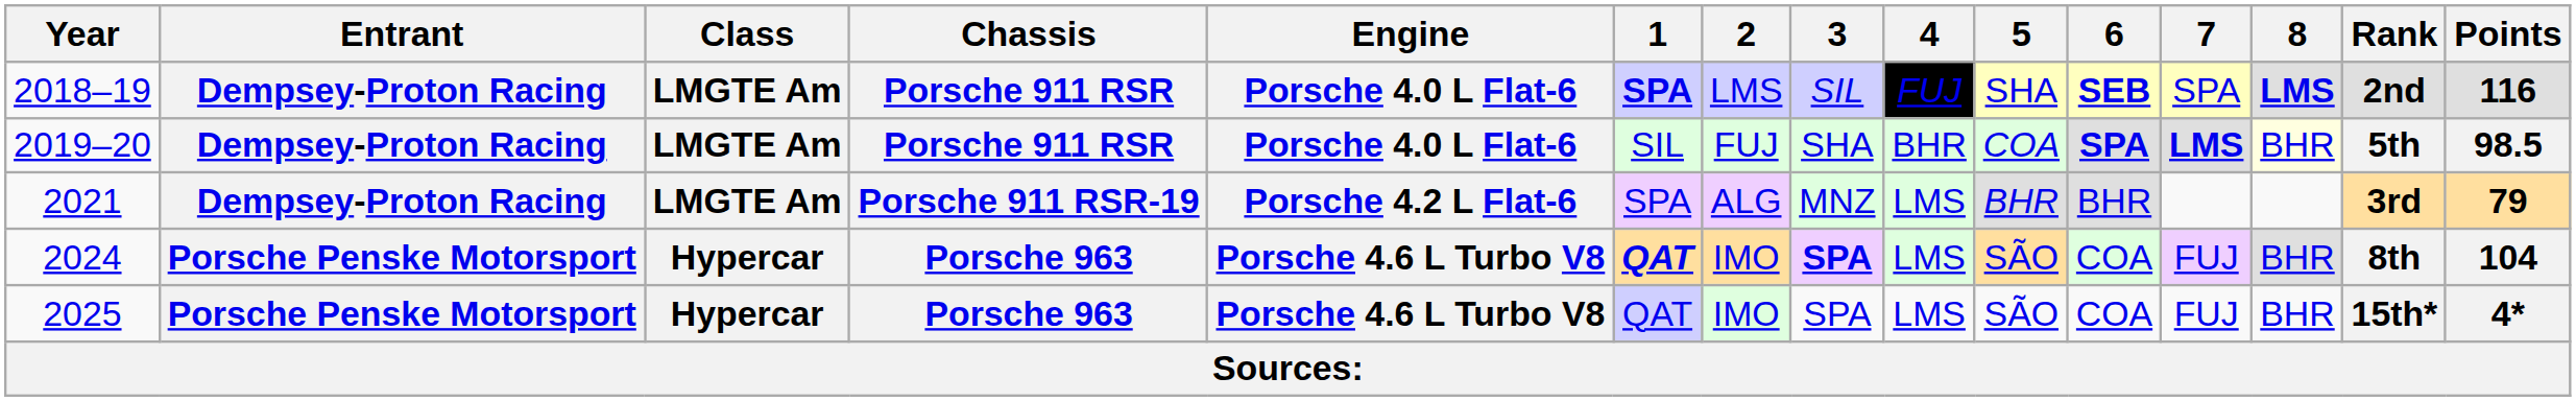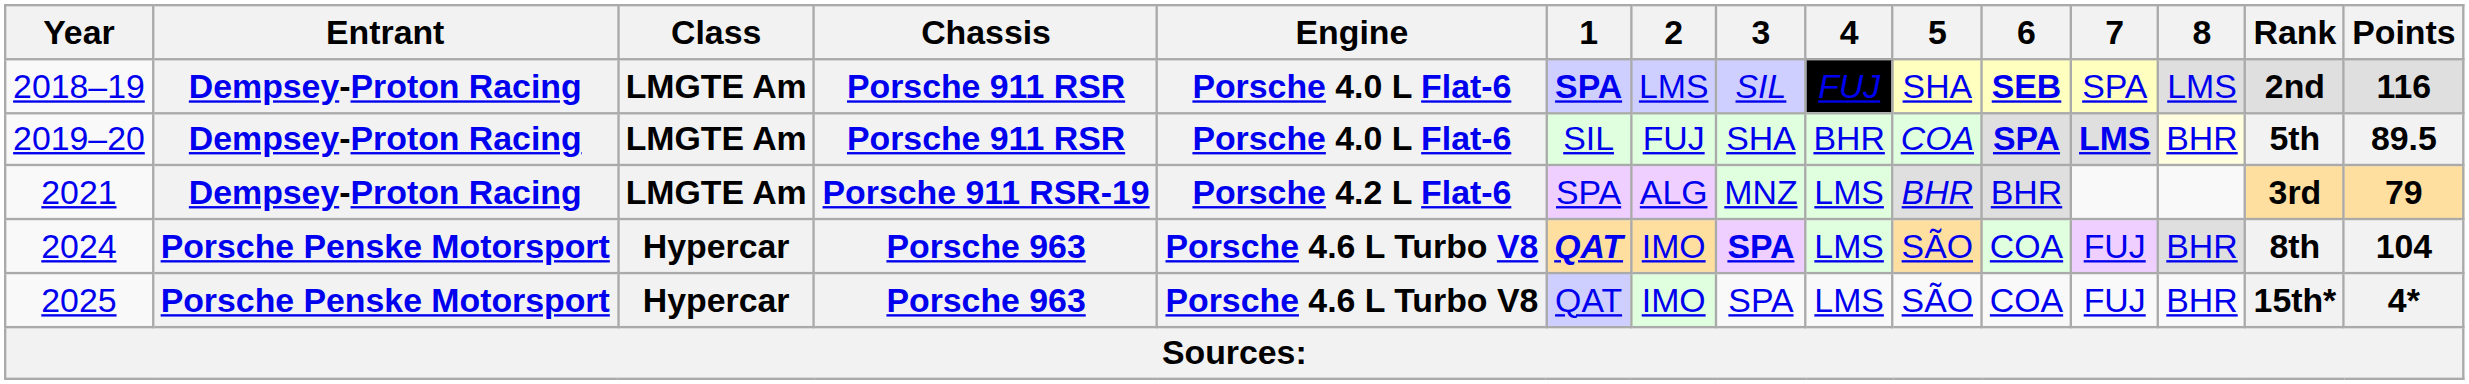2018–19 | 8: bold -> normal
2019–20 | Points: 98.5 -> 89.5
